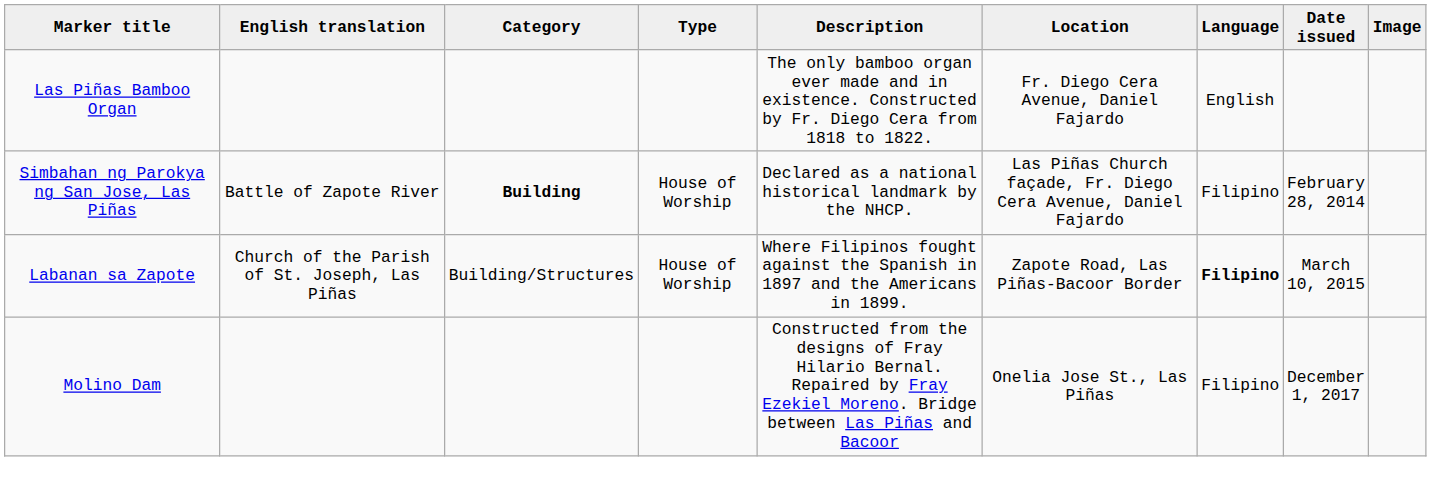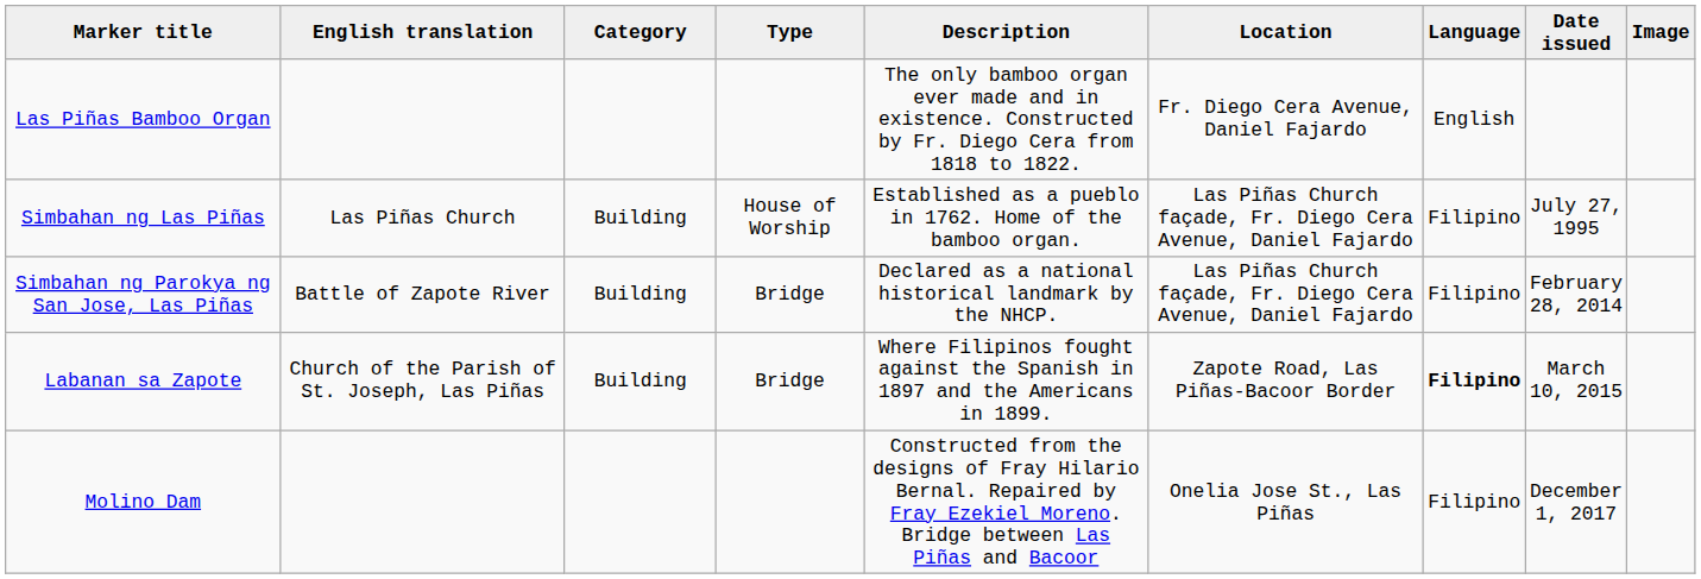+ row: Simbahan ng Las Piñas | Las Piñas Church | Building | House of Worship | Established as a pueblo in 1762. Home of the bamboo organ. | Las Piñas Church façade, Fr. Diego Cera Avenue, Daniel Fajardo | Filipino | July 27, 1995
Simbahan ng Parokya ng San Jose, Las Piñas | Category: bold -> normal
Simbahan ng Parokya ng San Jose, Las Piñas | Type: House of Worship -> Bridge
Labanan sa Zapote | Category: Building/Structures -> Building
Labanan sa Zapote | Type: House of Worship -> Bridge
